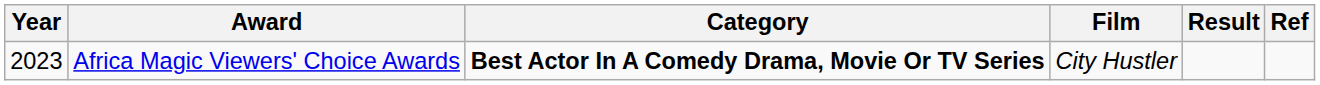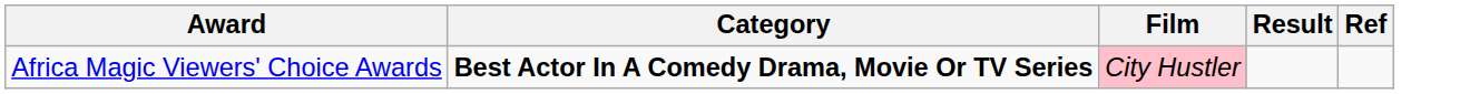- column: Year | 2023
Africa Magic Viewers' Choice Awards | Film: no background -> pink background
